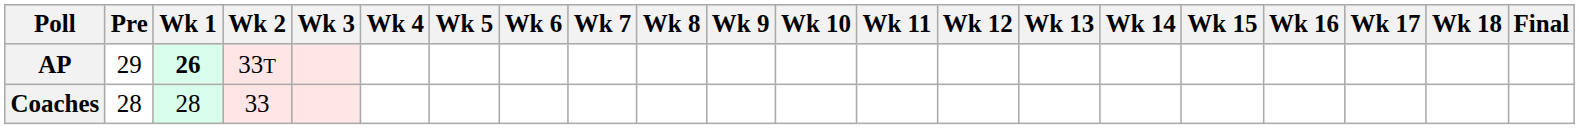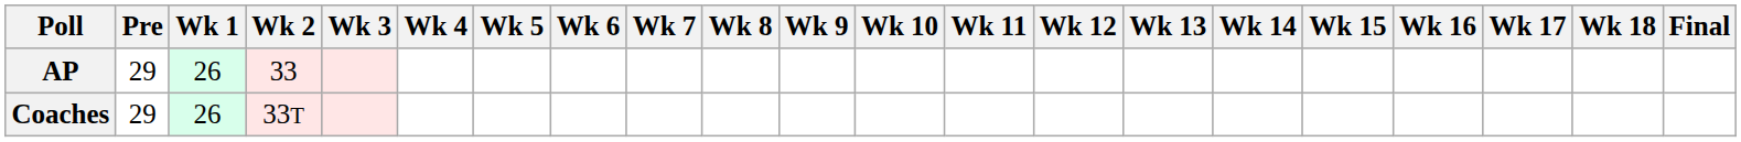AP | Wk 1: bold -> normal
AP | Wk 2: 33T -> 33
Coaches | Pre: 28 -> 29
Coaches | Wk 1: 28 -> 26
Coaches | Wk 2: 33 -> 33T
